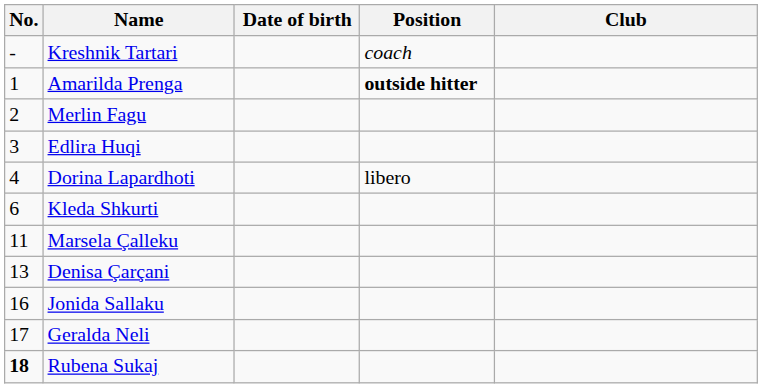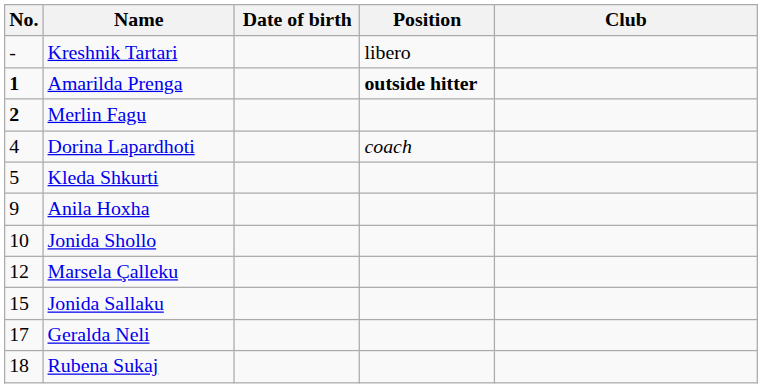Kreshnik Tartari | Position: coach -> libero
Amarilda Prenga | No.: normal -> bold
Merlin Fagu | No.: normal -> bold
- row: 3 | Edlira Huqi
Dorina Lapardhoti | Position: libero -> coach
Kleda Shkurti | No.: 6 -> 5
+ row: 9 | Anila Hoxha
+ row: 10 | Jonida Shollo
Marsela Çalleku | No.: 11 -> 12
- row: 13 | Denisa Çarçani
Jonida Sallaku | No.: 16 -> 15
Rubena Sukaj | No.: bold -> normal
